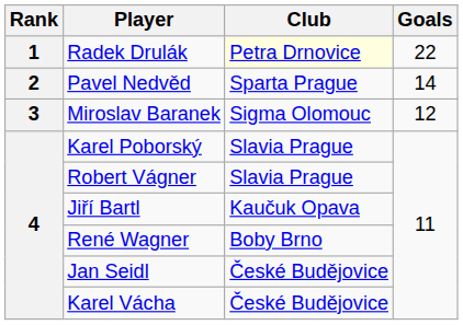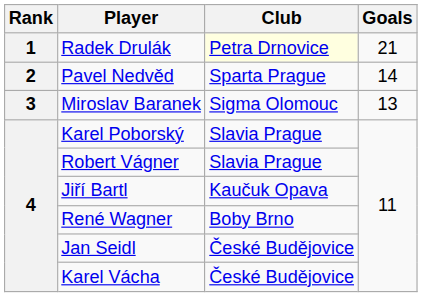Radek Drulák | Goals: 22 -> 21
Miroslav Baranek | Goals: 12 -> 13
